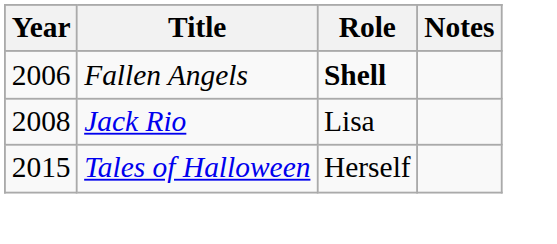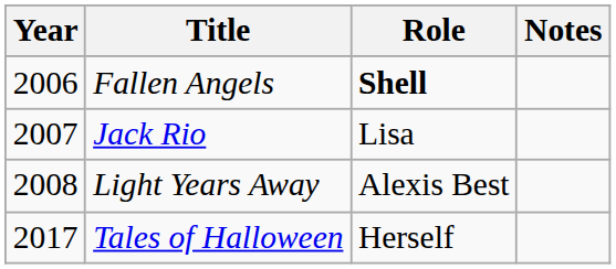Jack Rio | Year: 2008 -> 2007
+ row: 2008 | Light Years Away | Alexis Best
Tales of Halloween | Year: 2015 -> 2017
